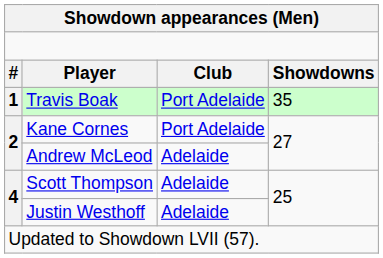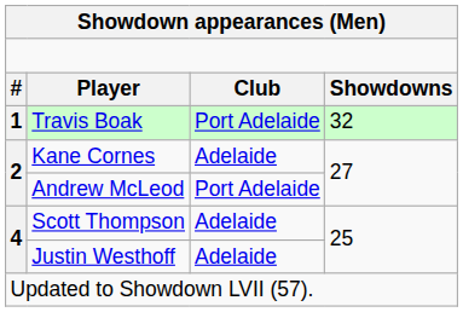Travis Boak | column 4: 35 -> 32
Kane Cornes | column 3: Port Adelaide -> Adelaide
Andrew McLeod | column 3: Adelaide -> Port Adelaide
